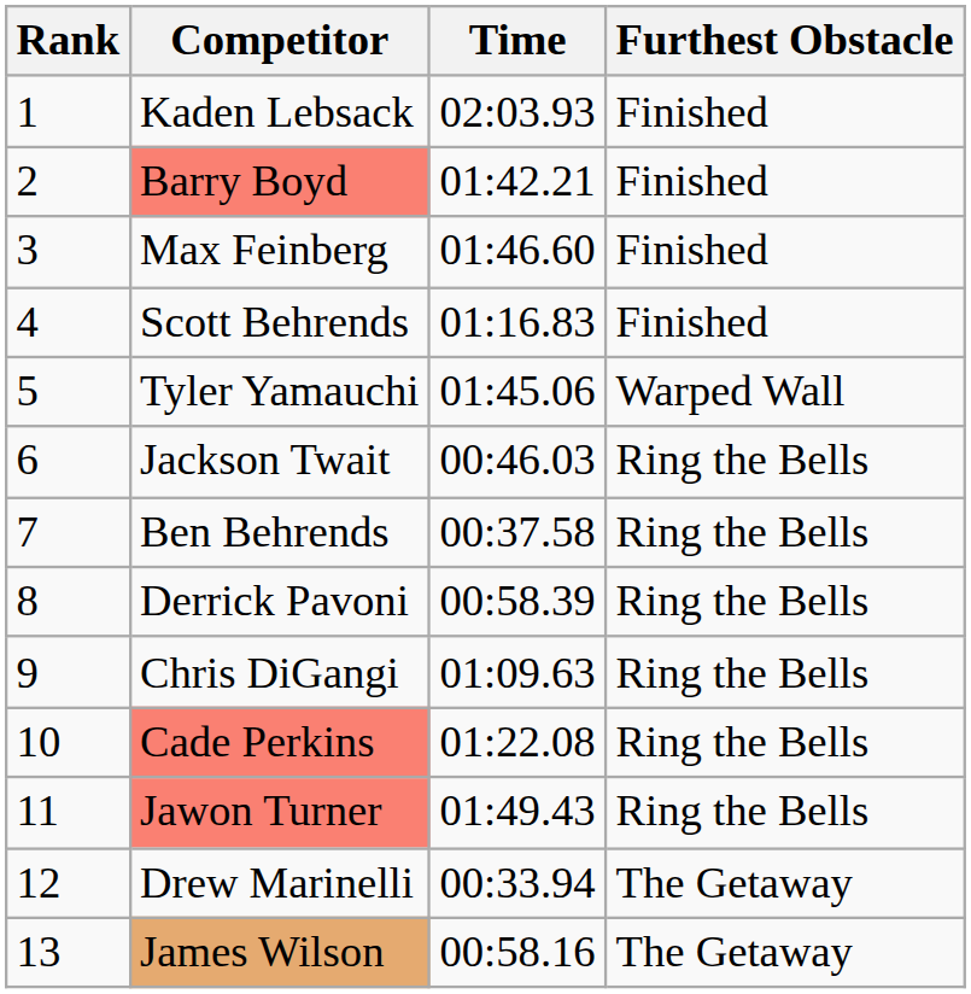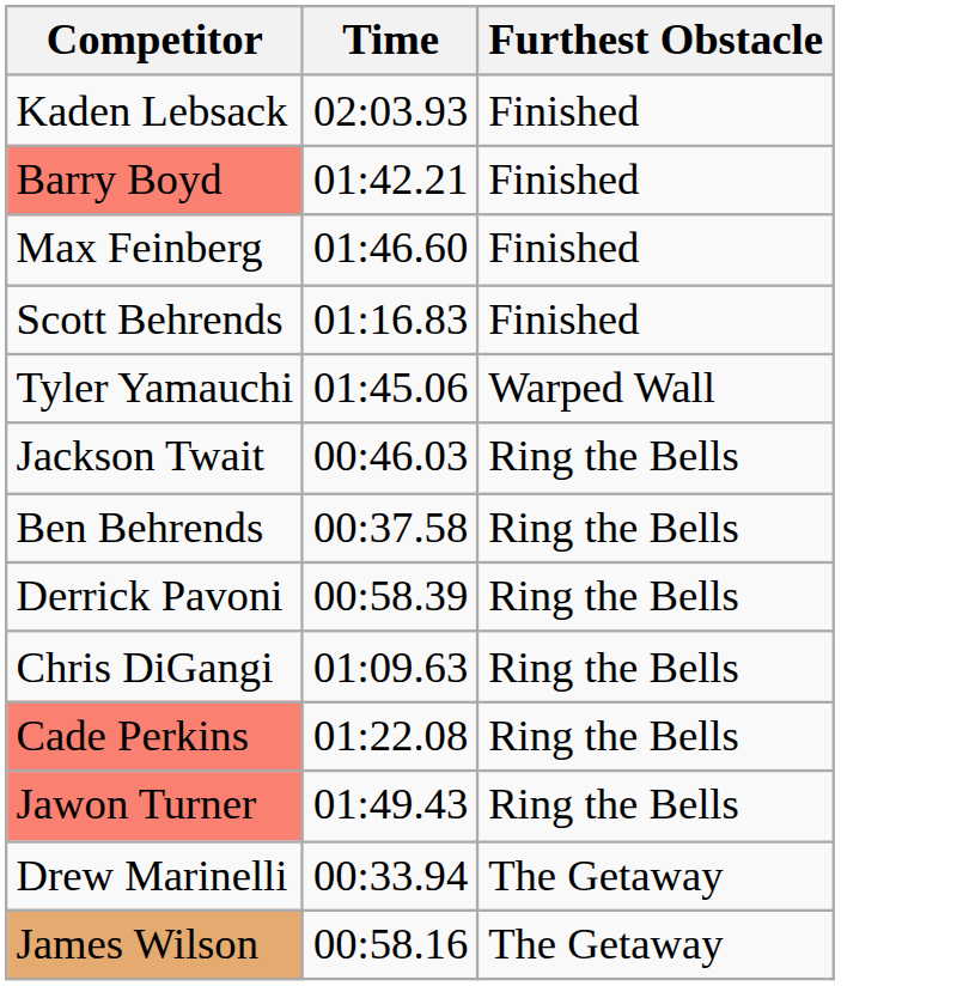- column: Rank | 1 | 2 | 3 | 4 | 5 | 6 | 7 | 8 | 9 | 10 | 11 | 12 | 13
